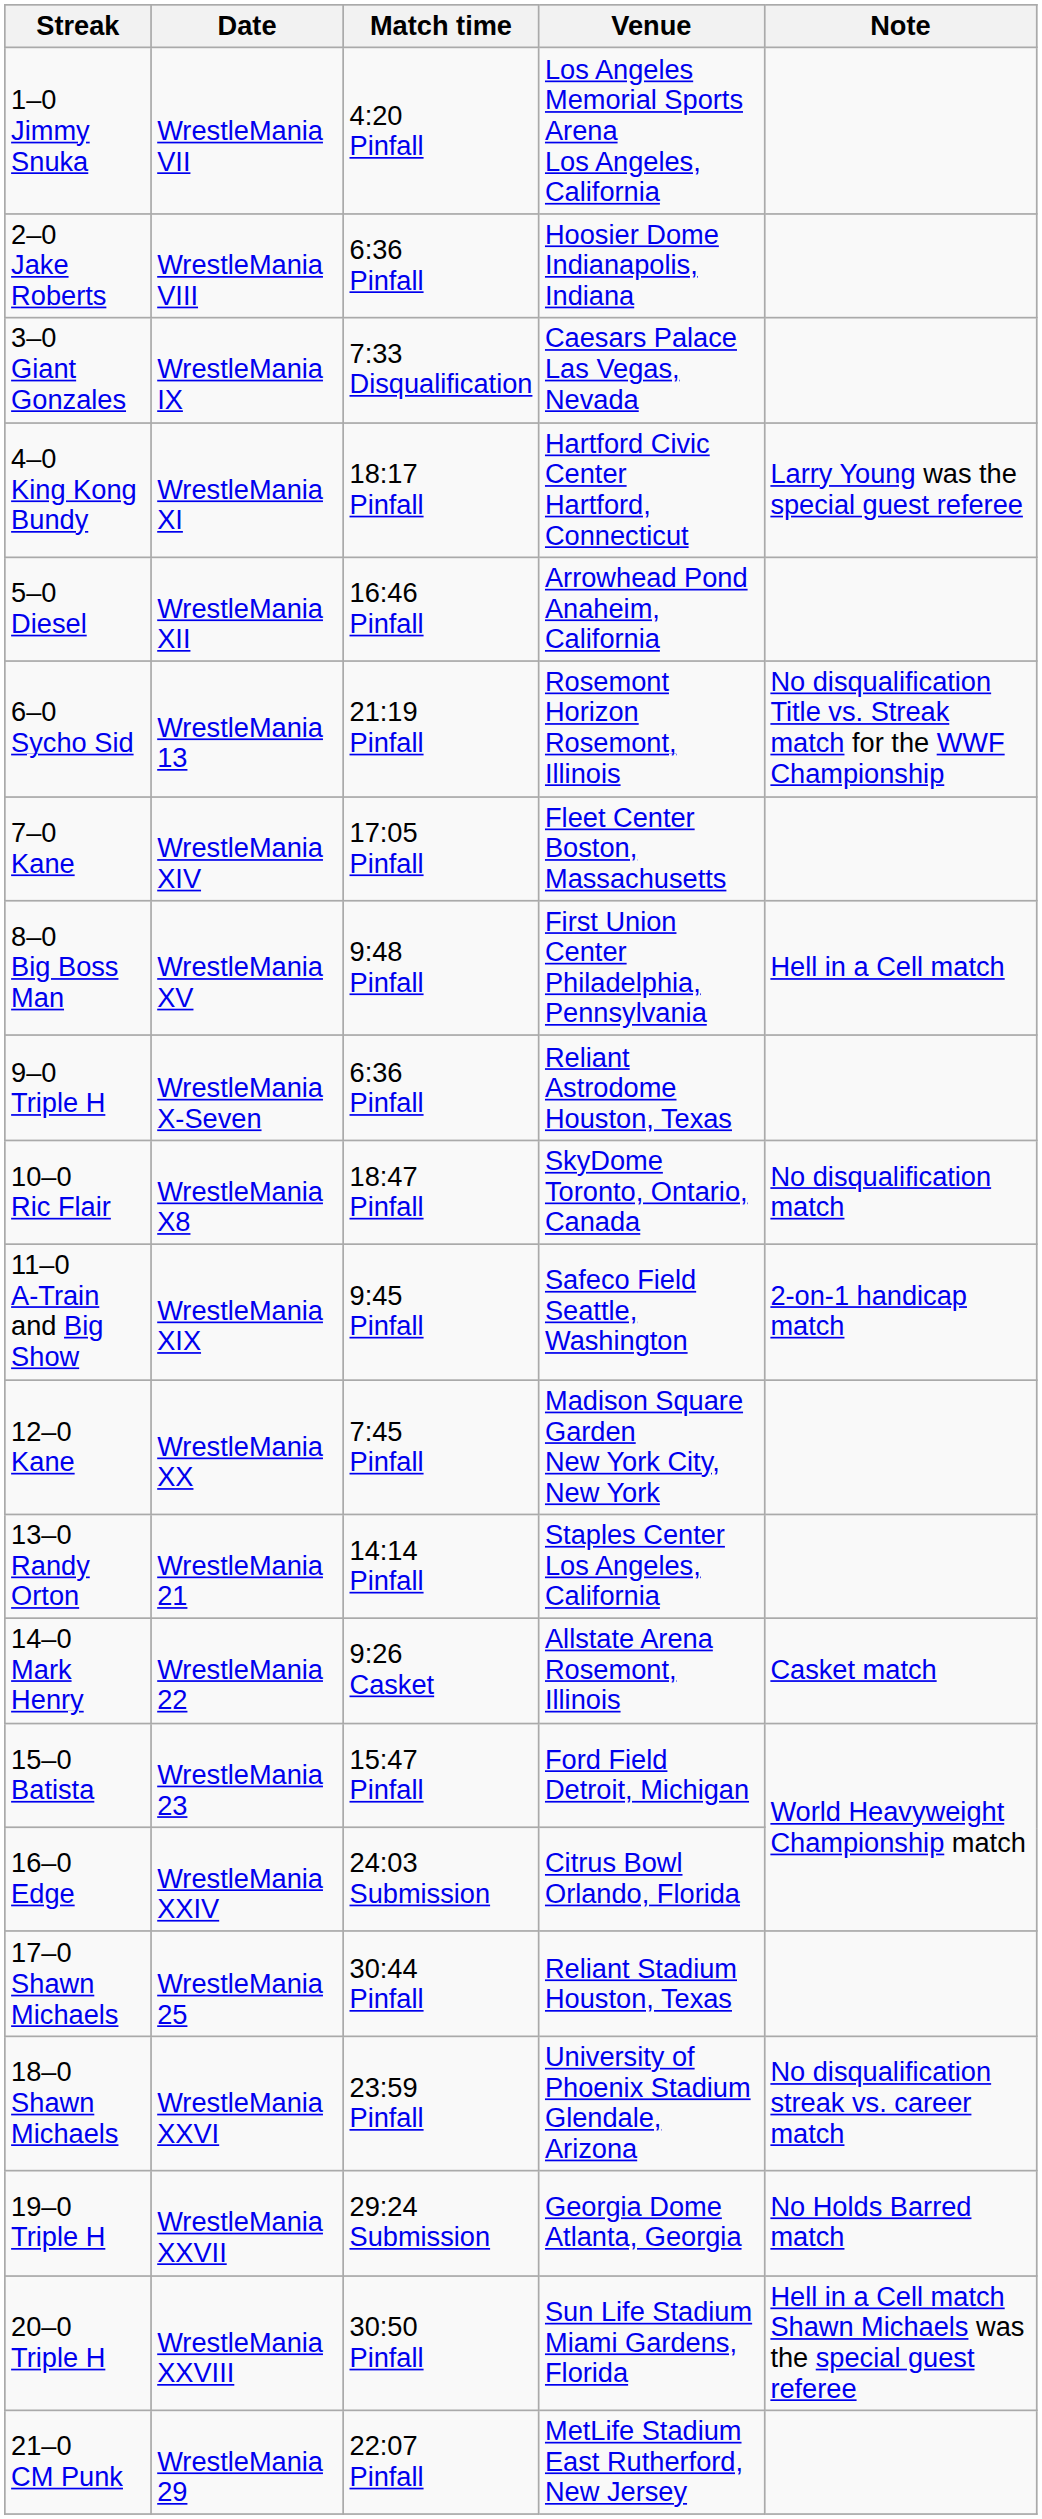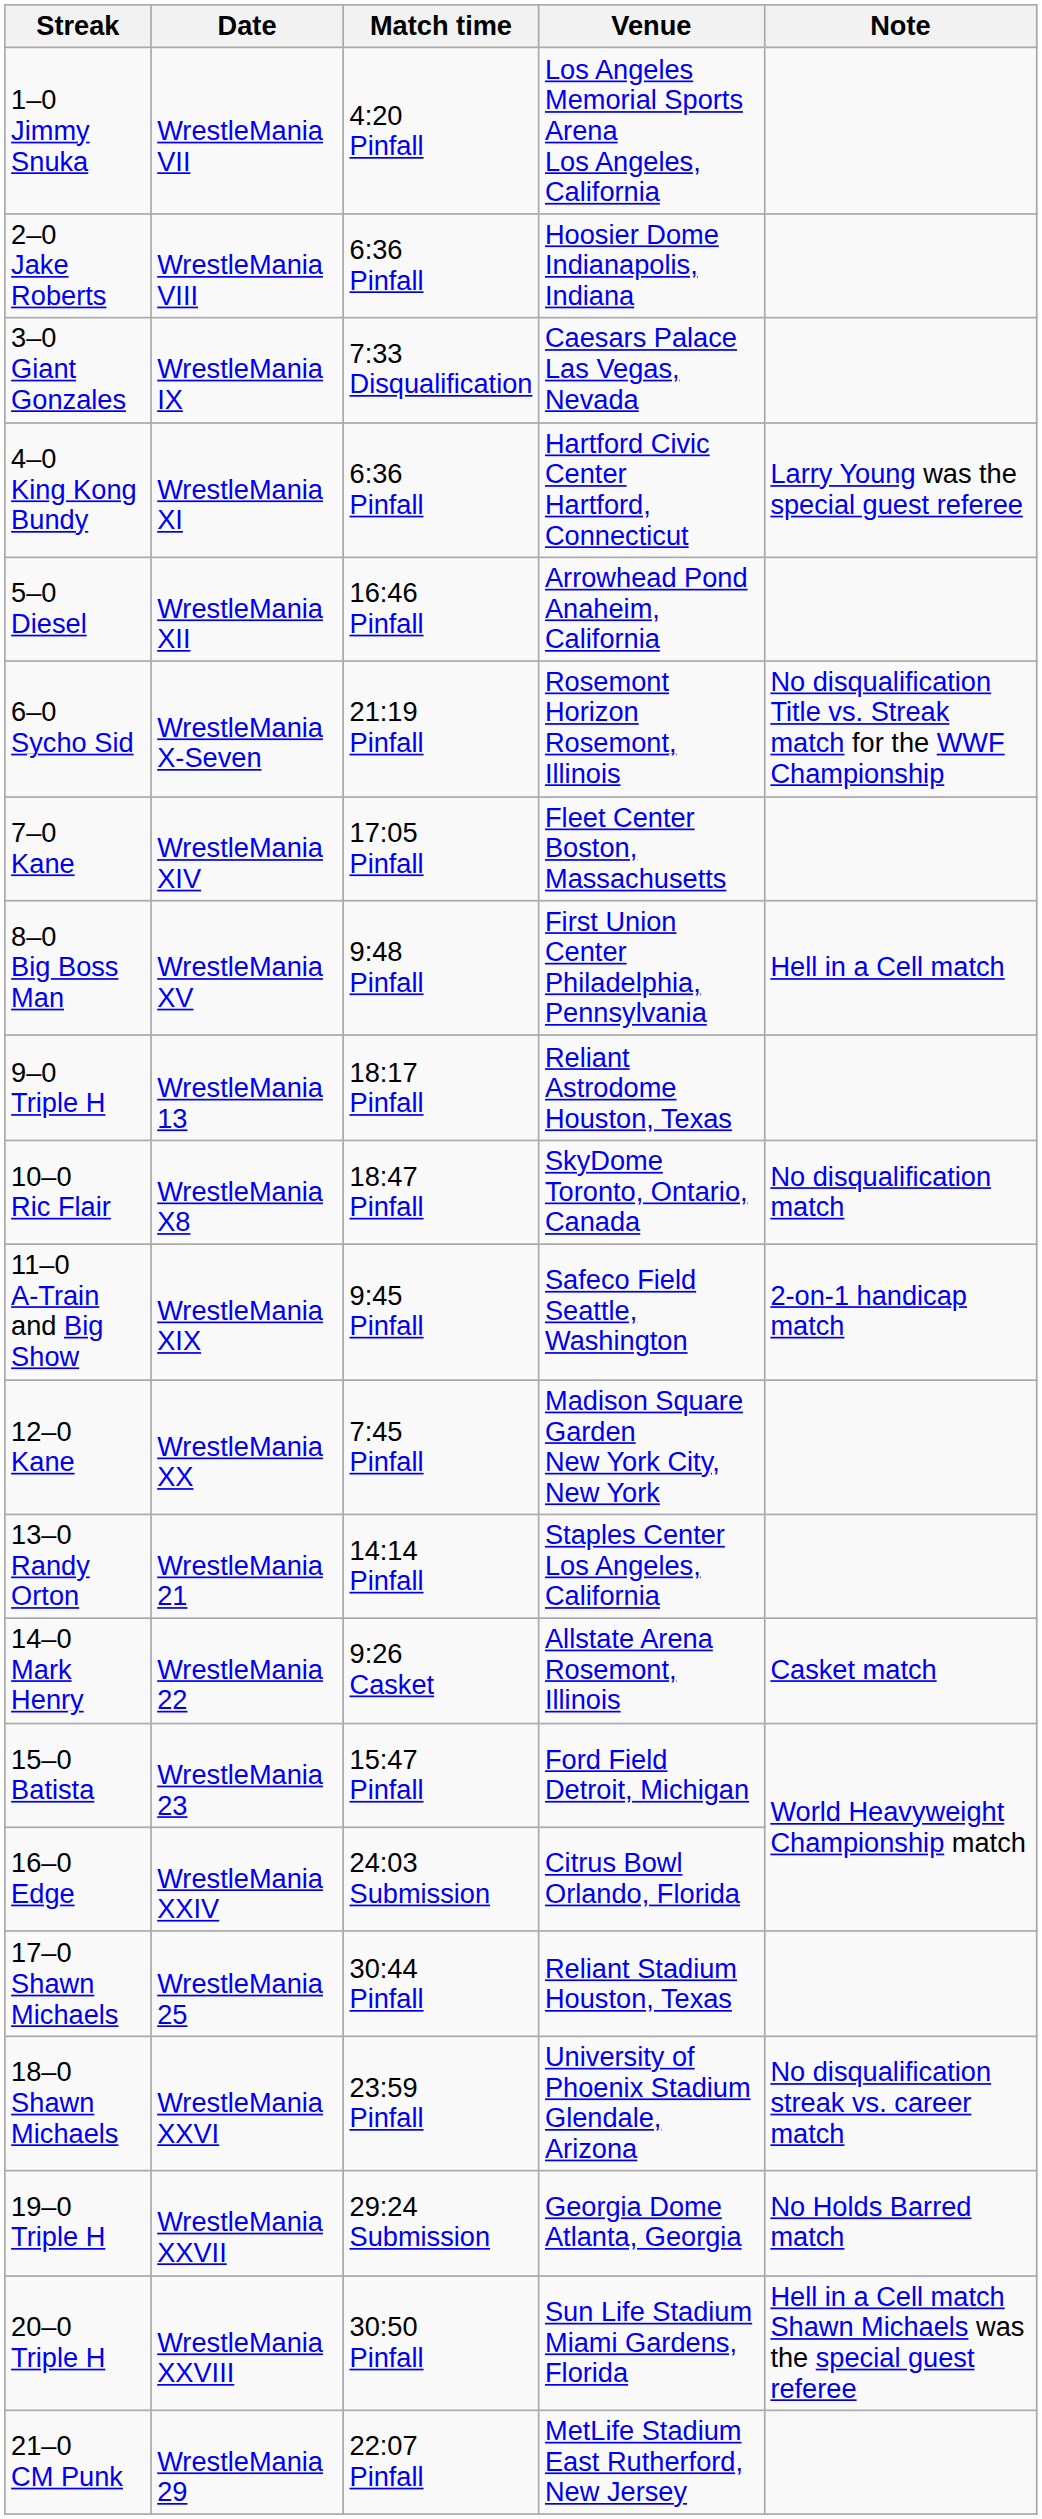4–0 King Kong Bundy | Match time: 18:17 Pinfall -> 6:36 Pinfall
6–0 Sycho Sid | Date: WrestleMania 13 -> WrestleMania X-Seven
9–0 Triple H | Date: WrestleMania X-Seven -> WrestleMania 13
9–0 Triple H | Match time: 6:36 Pinfall -> 18:17 Pinfall
